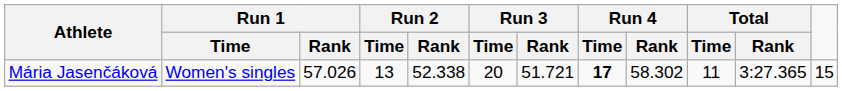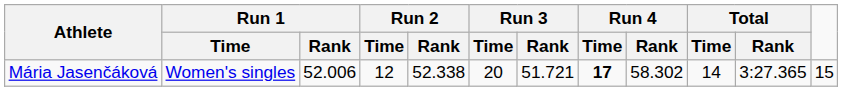Mária Jasenčáková | Run 1 / Rank: 57.026 -> 52.006
Mária Jasenčáková | Run 2 / Time: 13 -> 12
Mária Jasenčáková | Total / Time: 11 -> 14
